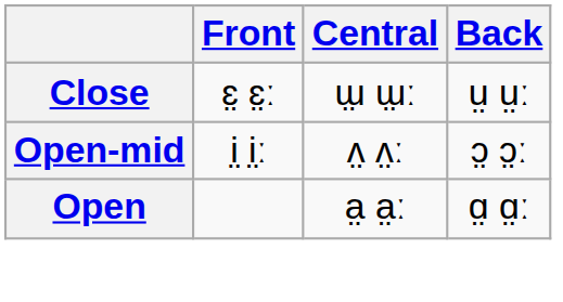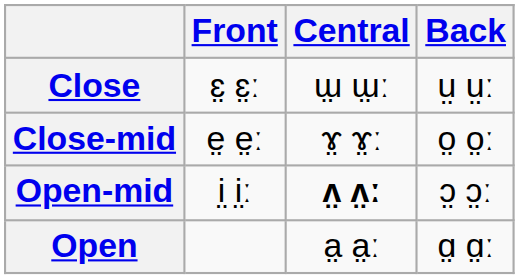+ row: Close-mid | e̤ e̤ː | ɤ̤ ɤ̤ː | o̤ o̤ː
Open-mid | Central: normal -> bold
